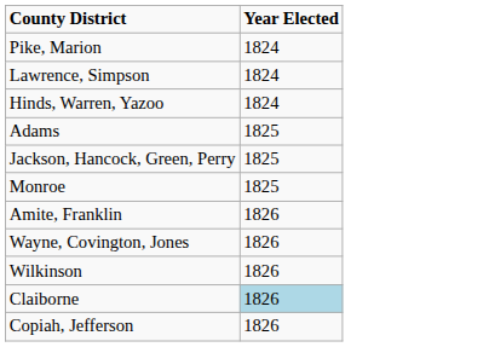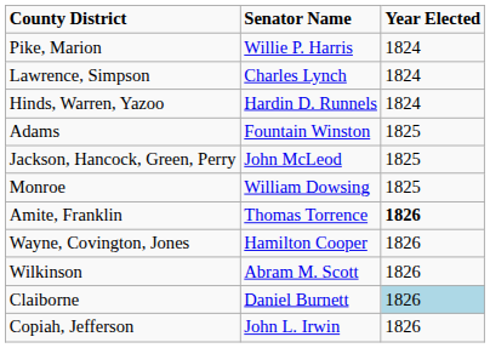+ column: Senator Name | Willie P. Harris | Charles Lynch | Hardin D. Runnels | Fountain Winston | John McLeod | William Dowsing | Thomas Torrence | Hamilton Cooper | Abram M. Scott | Daniel Burnett | John L. Irwin
Amite, Franklin | Year Elected: normal -> bold
